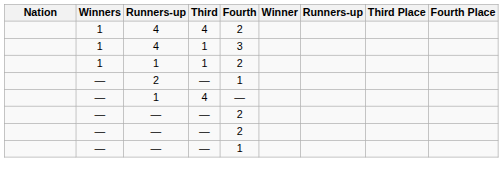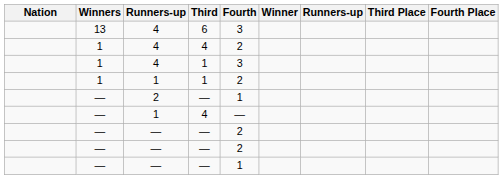+ row: 13 | 4 | 6 | 3
